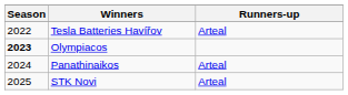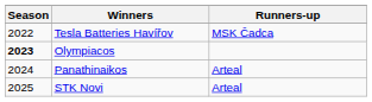Tesla Batteries Havířov | Runners-up: Arteal -> MSK Čadca
